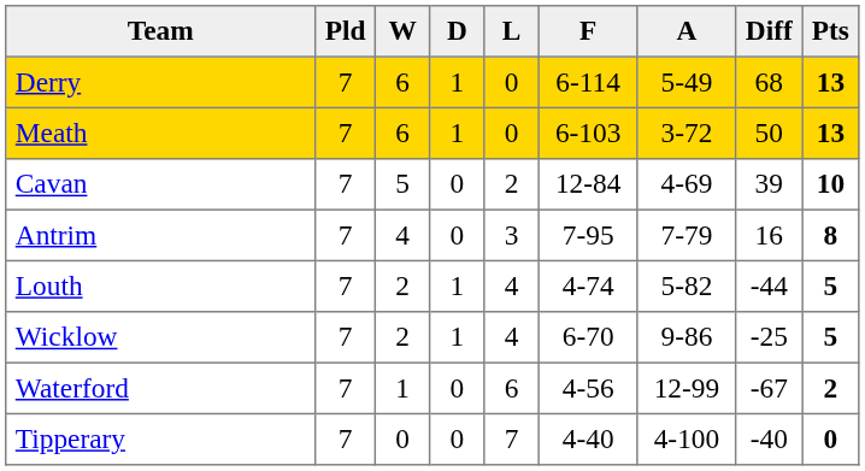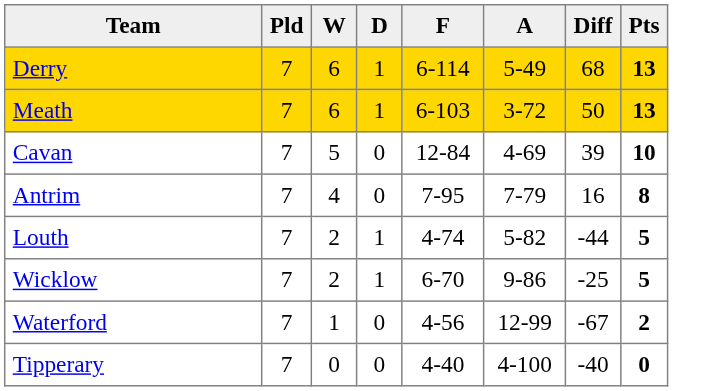- column: L | 0 | 0 | 2 | 3 | 4 | 4 | 6 | 7
